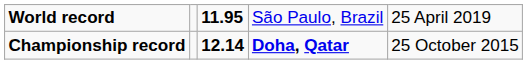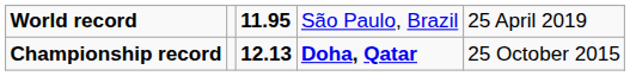Championship record | column 3: 12.14 -> 12.13
